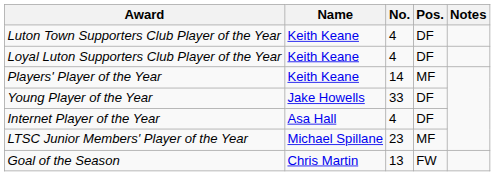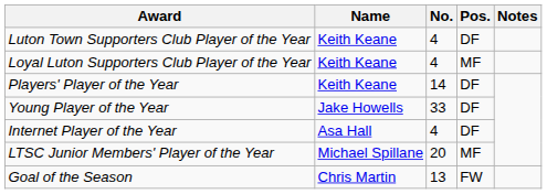Loyal Luton Supporters Club Player of the Year | Pos.: DF -> MF
Players' Player of the Year | Pos.: MF -> DF
LTSC Junior Members' Player of the Year | No.: 23 -> 20
